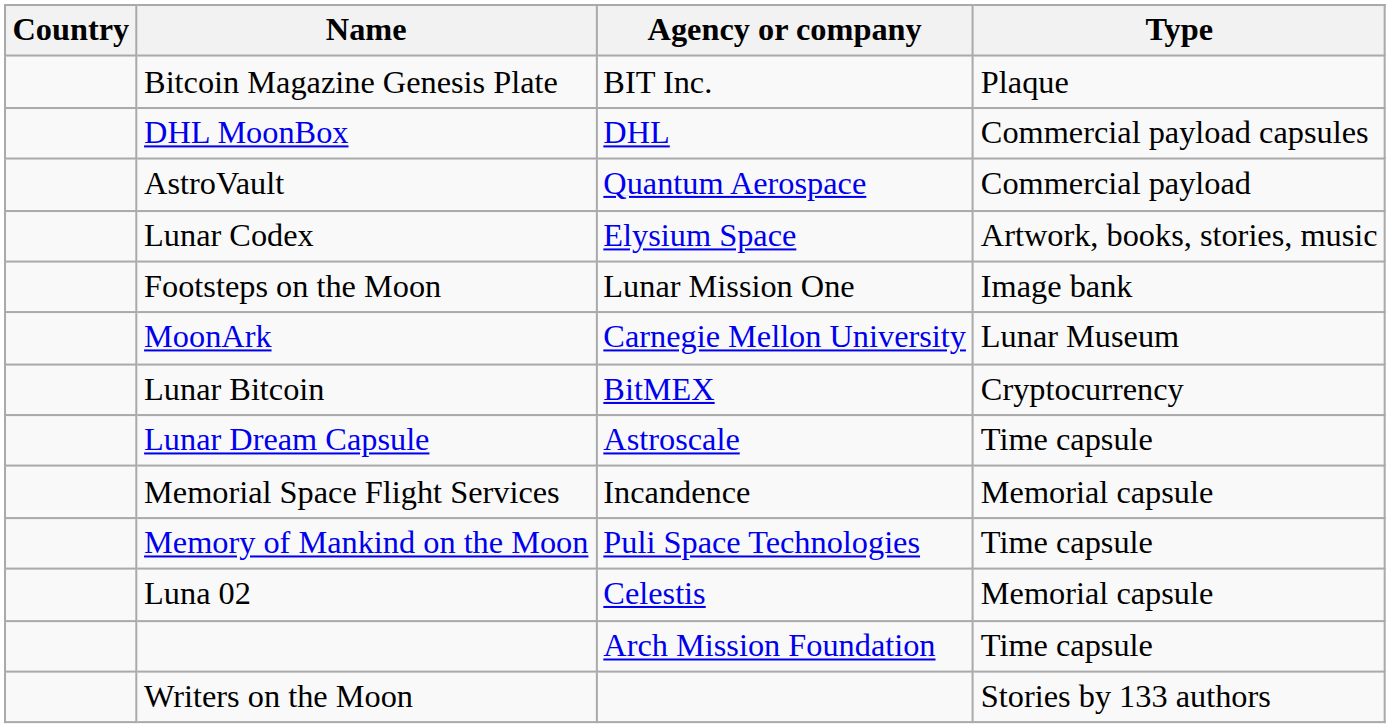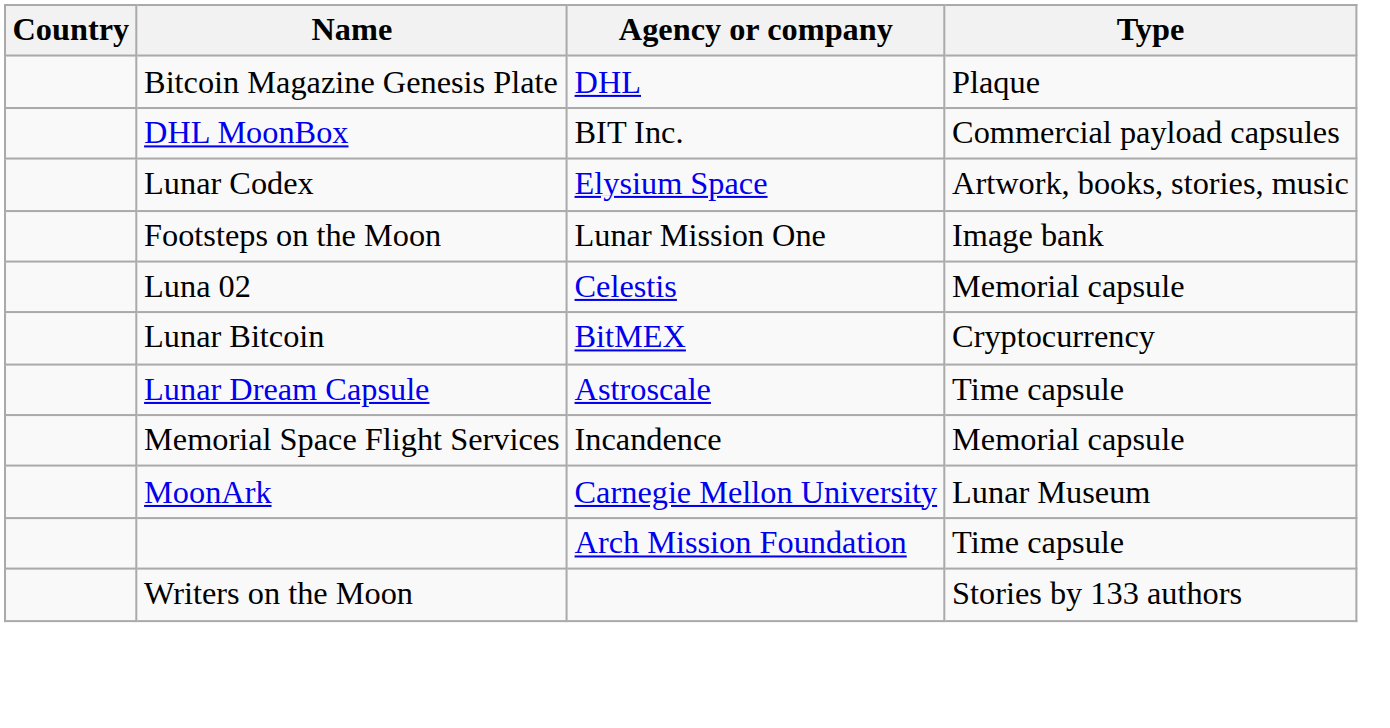Bitcoin Magazine Genesis Plate | Agency or company: BIT Inc. -> DHL
DHL MoonBox | Agency or company: DHL -> BIT Inc.
- row: AstroVault | Quantum Aerospace | Commercial payload
rows swapped: Luna 02 <-> MoonArk
- row: Memory of Mankind on the Moon | Puli Space Technologies | Time capsule
